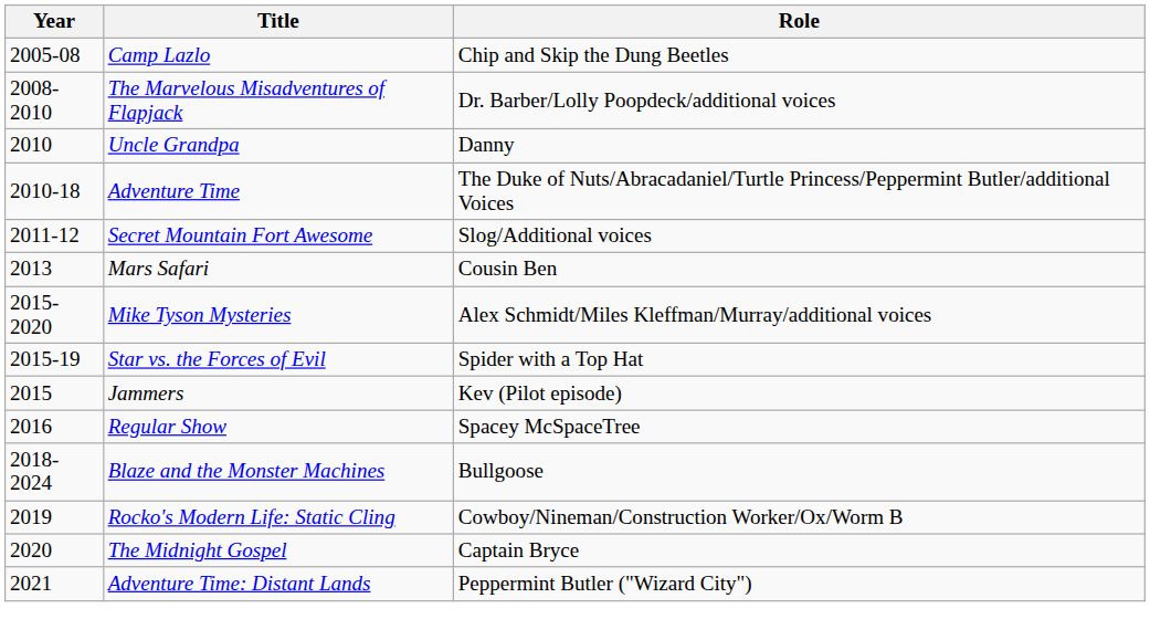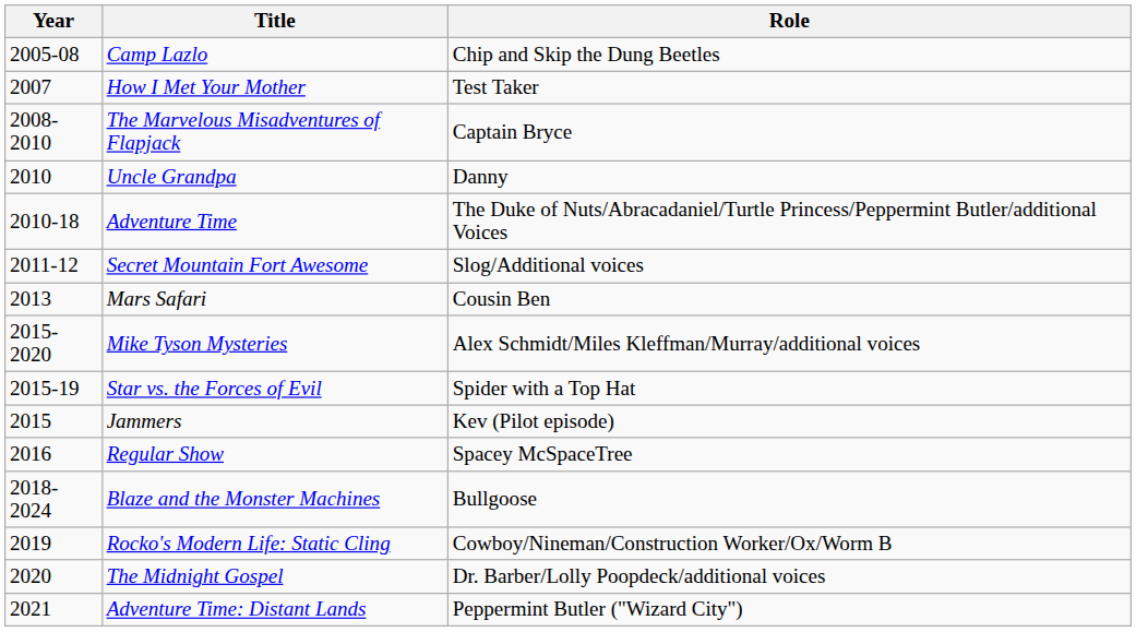+ row: 2007 | How I Met Your Mother | Test Taker
The Marvelous Misadventures of Flapjack | Role: Dr. Barber/Lolly Poopdeck/additional voices -> Captain Bryce
The Midnight Gospel | Role: Captain Bryce -> Dr. Barber/Lolly Poopdeck/additional voices
